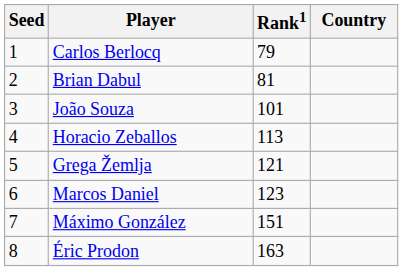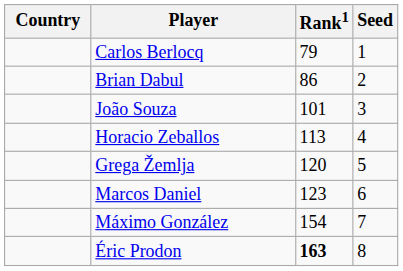columns swapped: Country <-> Seed
Brian Dabul | Rank1: 81 -> 86
Grega Žemlja | Rank1: 121 -> 120
Máximo González | Rank1: 151 -> 154
Éric Prodon | Rank1: normal -> bold
